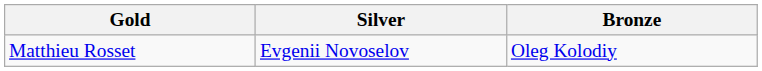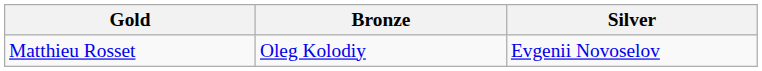columns swapped: Silver <-> Bronze
